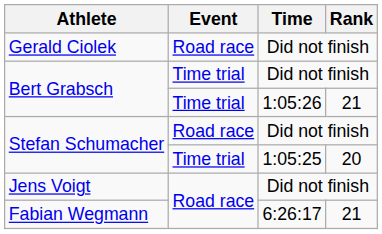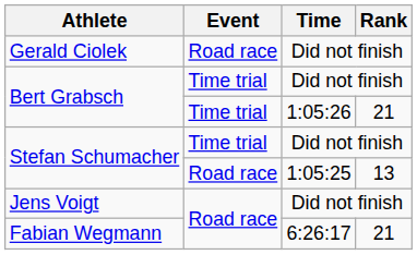Stefan Schumacher / Did not finish | Event: Road race -> Time trial
Stefan Schumacher / 1:05:25 | Event: Time trial -> Road race
Stefan Schumacher / 1:05:25 | Rank: 20 -> 13
